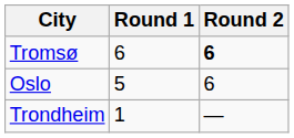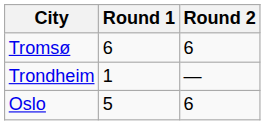Tromsø | Round 2: bold -> normal
rows swapped: Oslo <-> Trondheim
